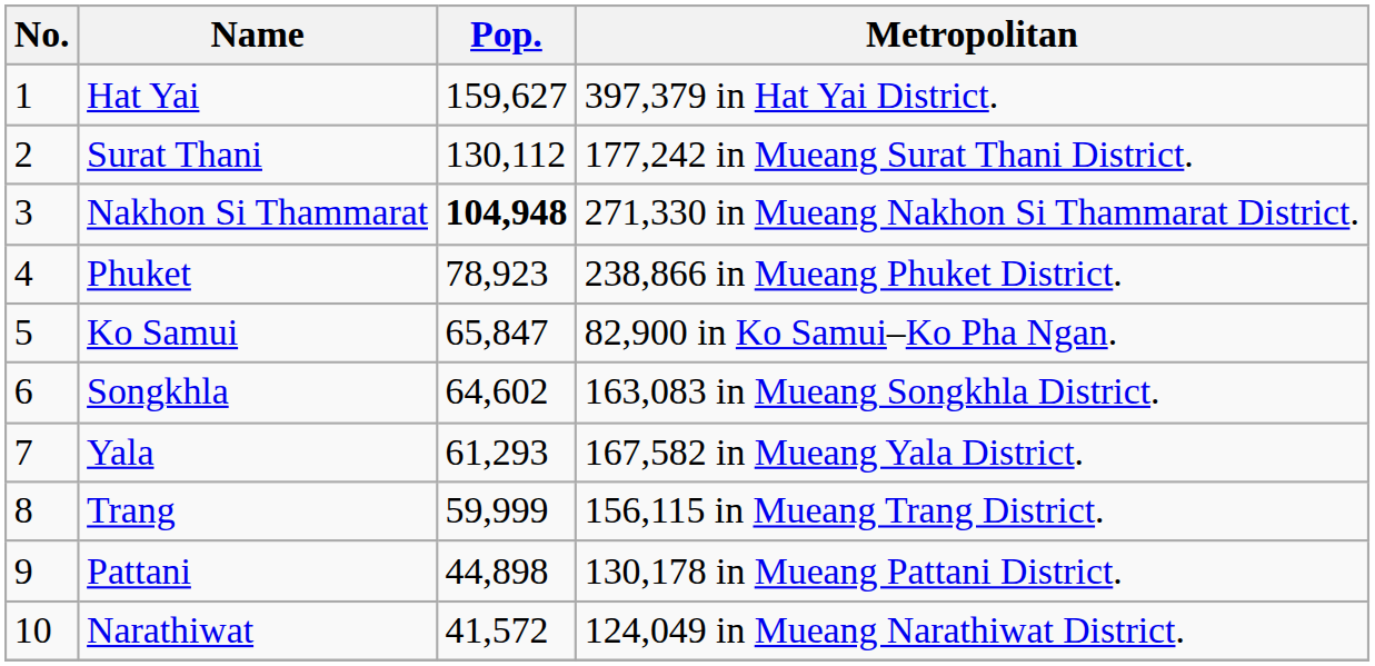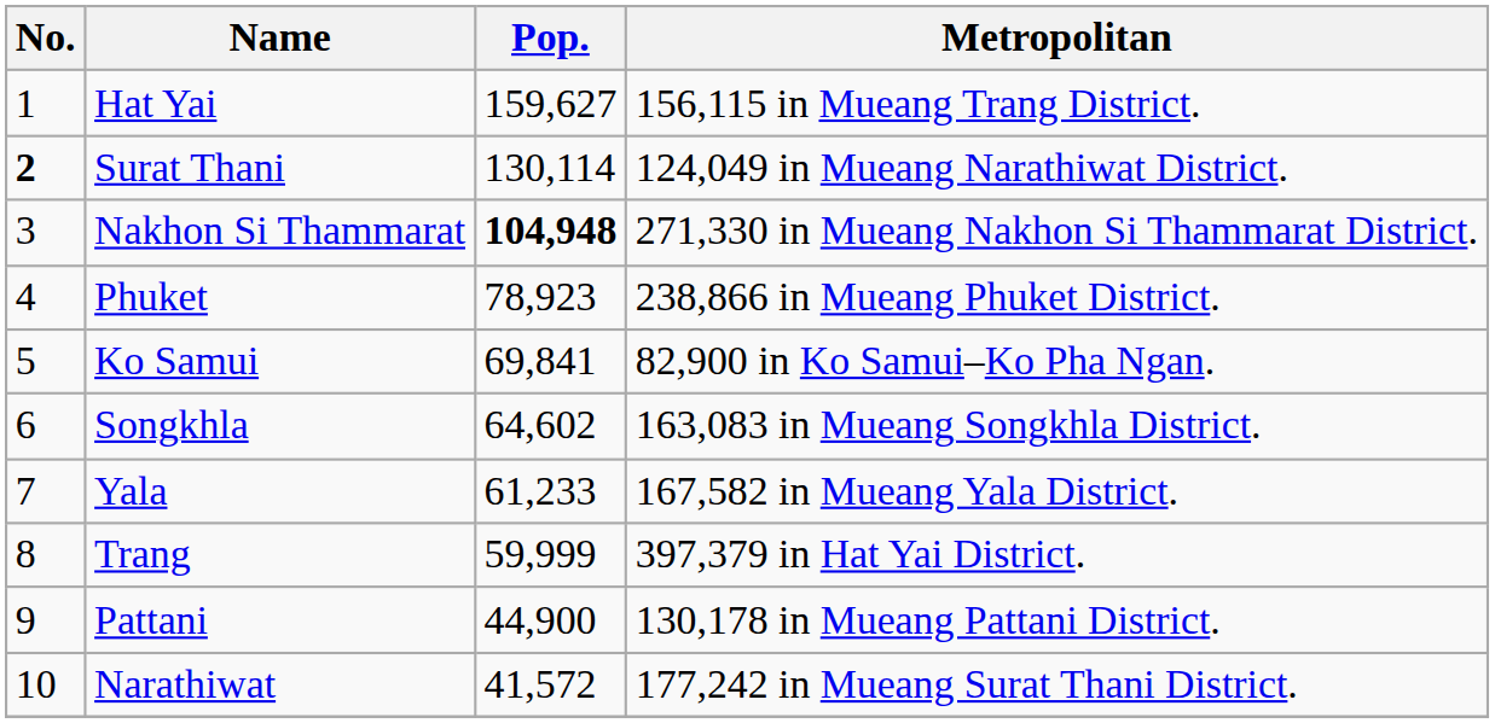Hat Yai | Metropolitan: 397,379 in Hat Yai District. -> 156,115 in Mueang Trang District.
Surat Thani | No.: normal -> bold
Surat Thani | Pop.: 130,112 -> 130,114
Surat Thani | Metropolitan: 177,242 in Mueang Surat Thani District. -> 124,049 in Mueang Narathiwat District.
Ko Samui | Pop.: 65,847 -> 69,841
Yala | Pop.: 61,293 -> 61,233
Trang | Metropolitan: 156,115 in Mueang Trang District. -> 397,379 in Hat Yai District.
Pattani | Pop.: 44,898 -> 44,900
Narathiwat | Metropolitan: 124,049 in Mueang Narathiwat District. -> 177,242 in Mueang Surat Thani District.
